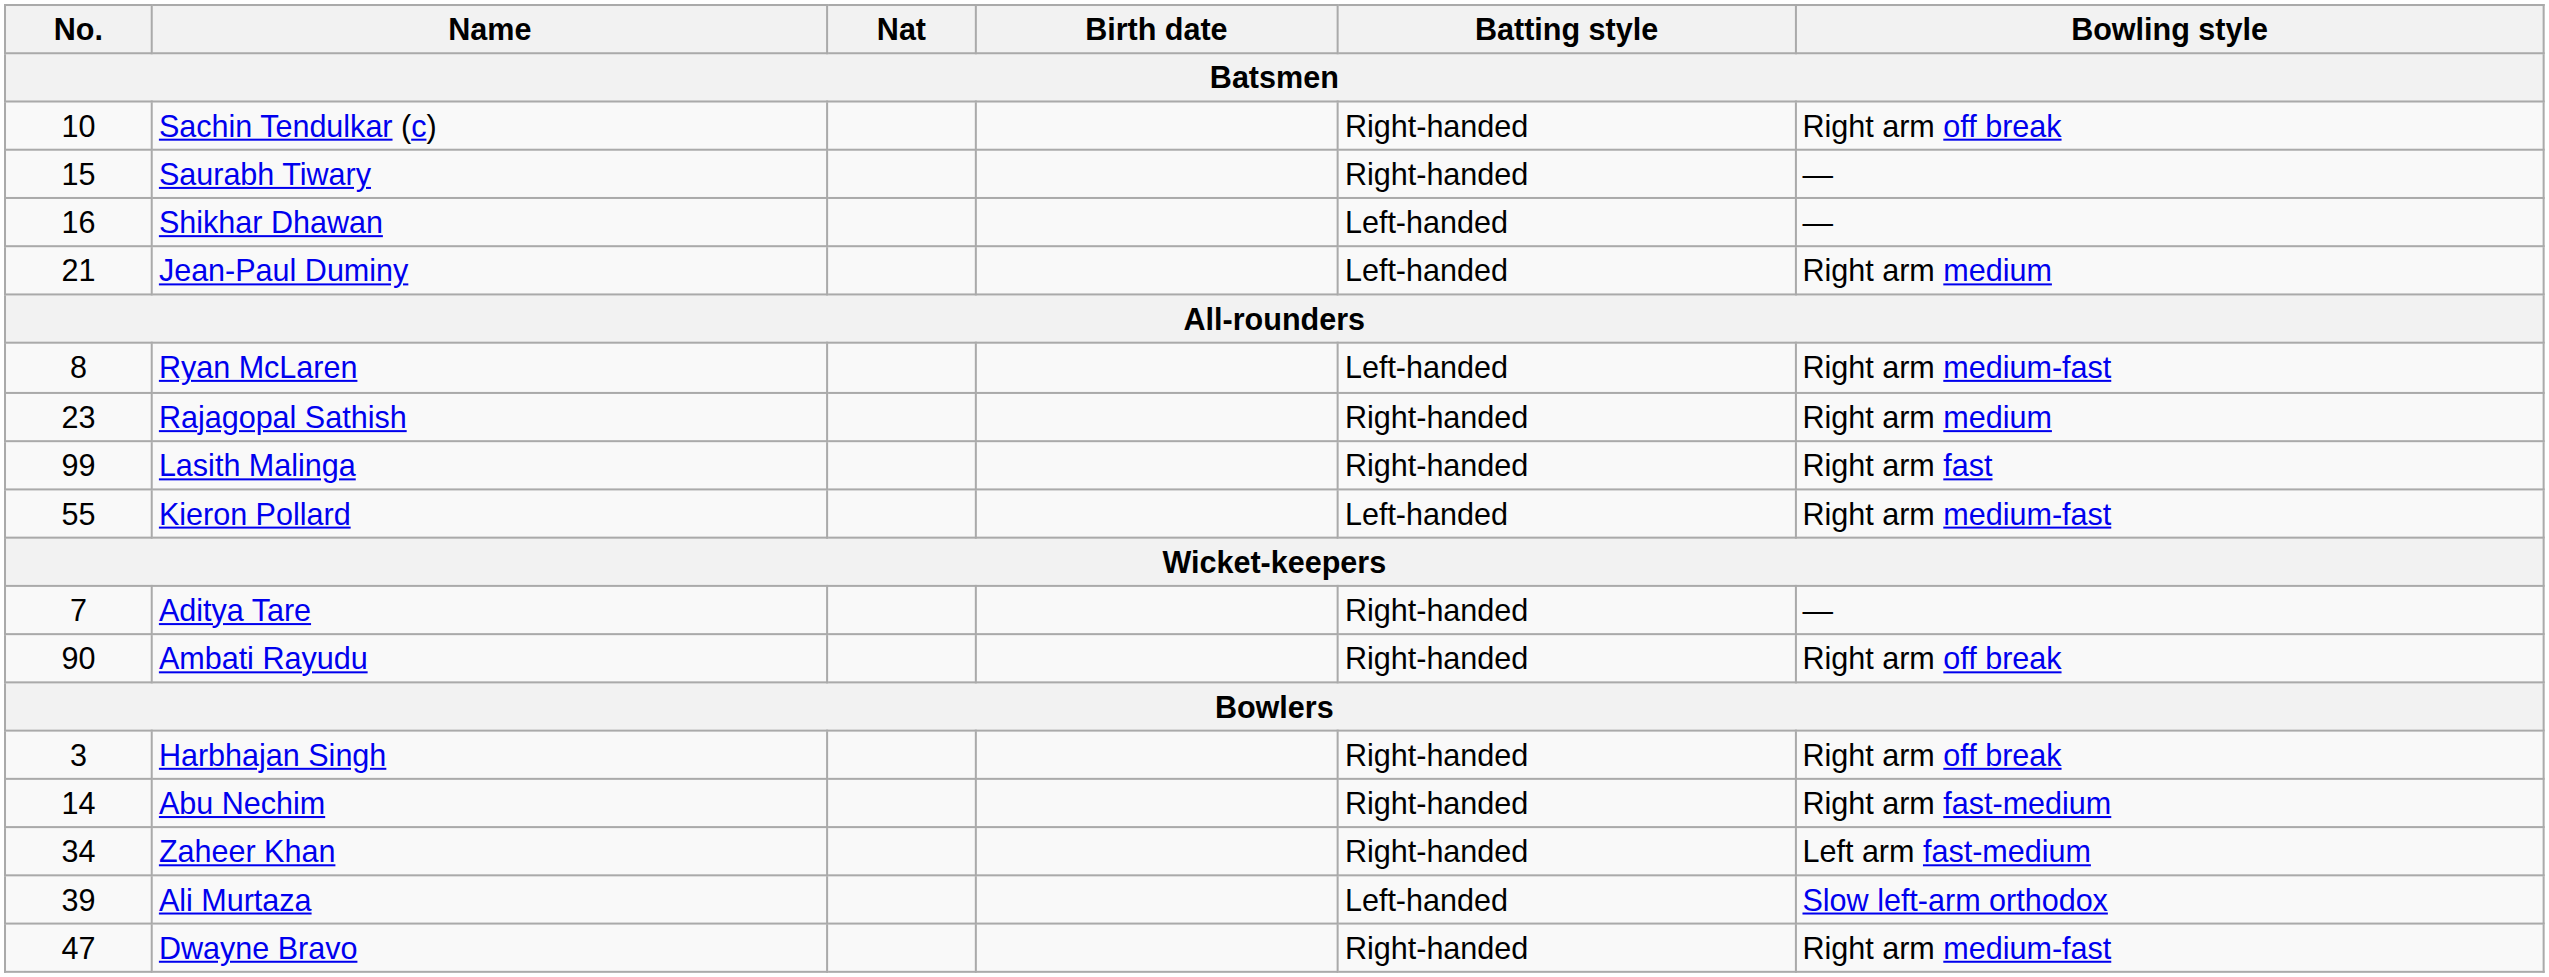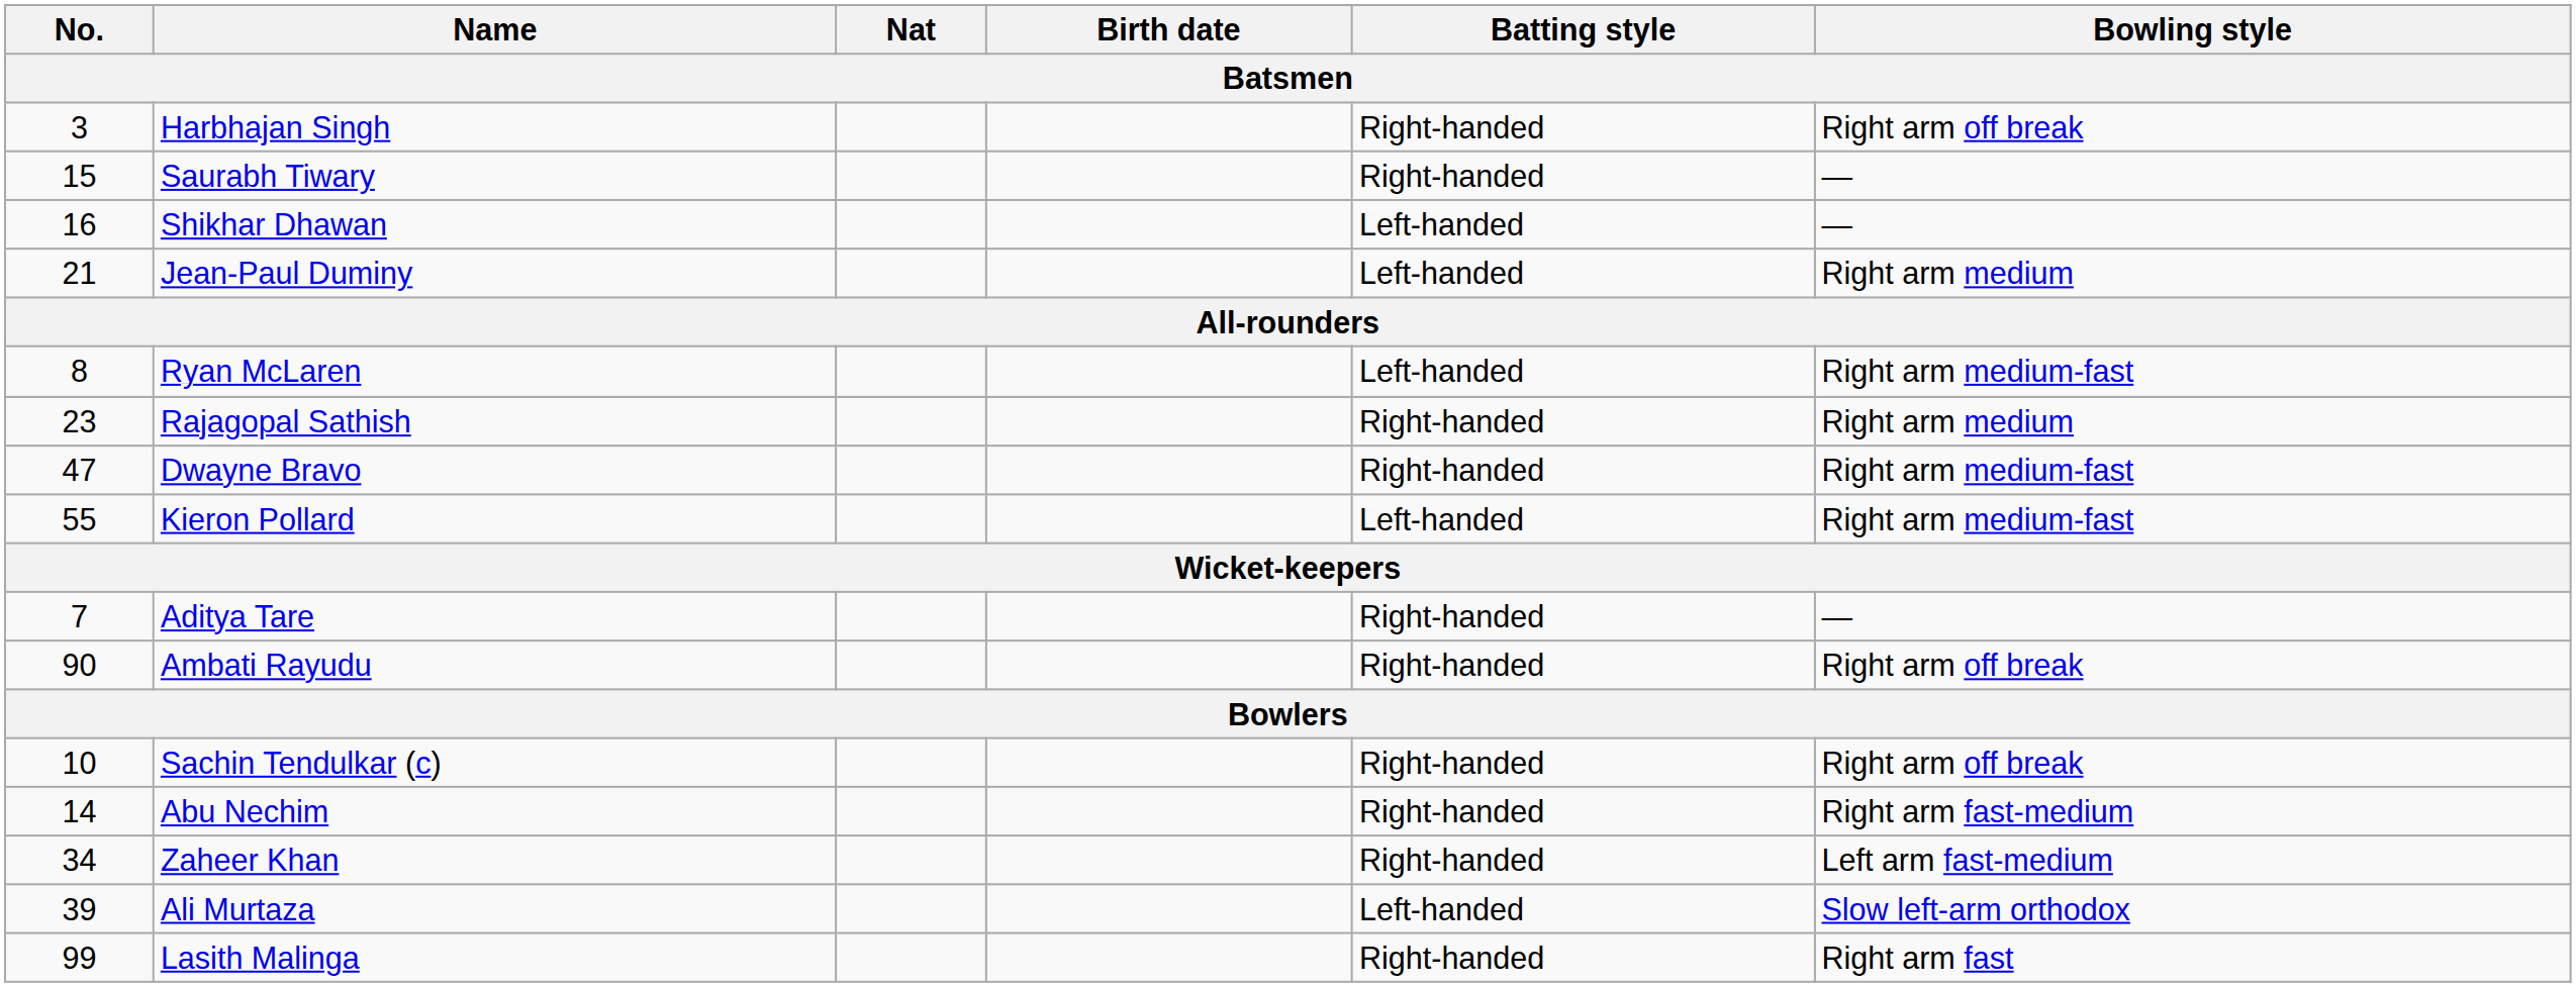rows swapped: Sachin Tendulkar (c) <-> Harbhajan Singh
rows swapped: Dwayne Bravo <-> Lasith Malinga
